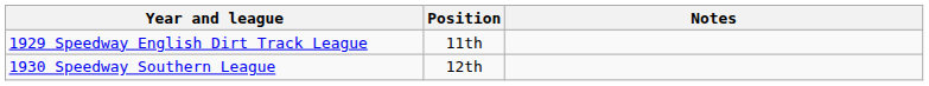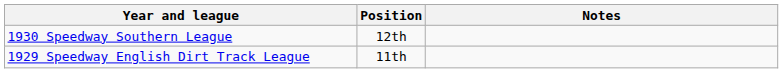rows swapped: 1929 Speedway English Dirt Track League <-> 1930 Speedway Southern League
